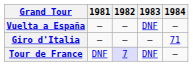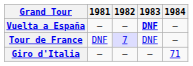Vuelta a España | 1983: normal -> bold
rows swapped: Giro d'Italia <-> Tour de France
